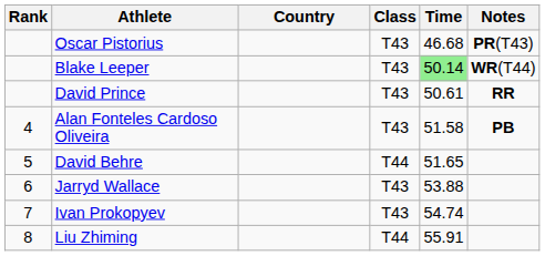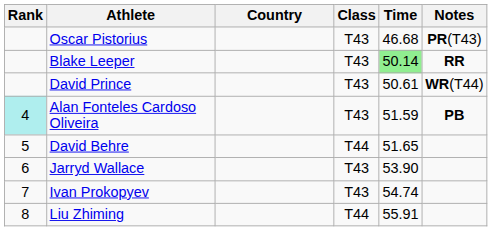Blake Leeper | Notes: WR(T44) -> RR
David Prince | Notes: RR -> WR(T44)
Alan Fonteles Cardoso Oliveira | Rank: no background -> paleturquoise background
Alan Fonteles Cardoso Oliveira | Time: 51.58 -> 51.59
Jarryd Wallace | Time: 53.88 -> 53.90
